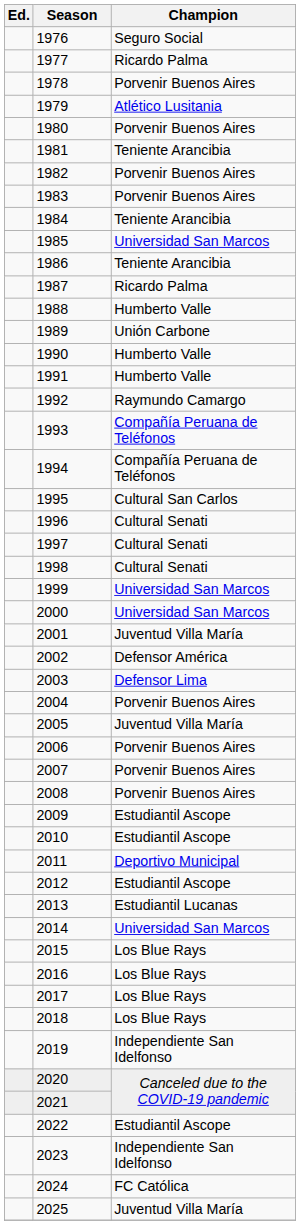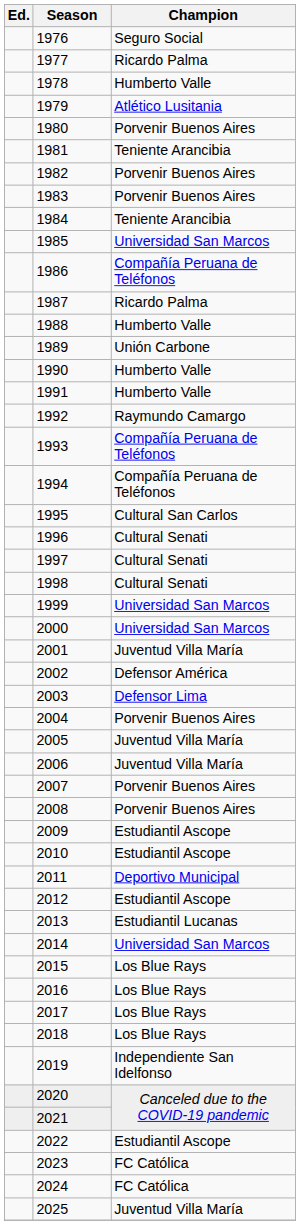1978 | Champion: Porvenir Buenos Aires -> Humberto Valle
1986 | Champion: Teniente Arancibia -> Compañía Peruana de Teléfonos
2006 | Champion: Porvenir Buenos Aires -> Juventud Villa María
2023 | Champion: Independiente San Idelfonso -> FC Católica
